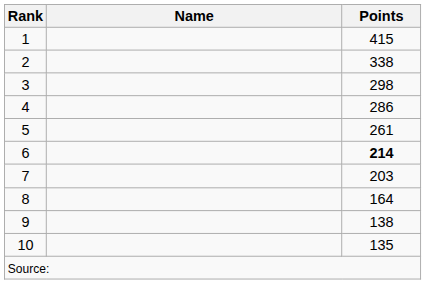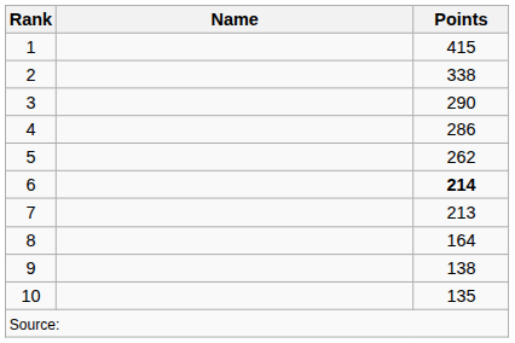3 | Points: 298 -> 290
5 | Points: 261 -> 262
7 | Points: 203 -> 213
